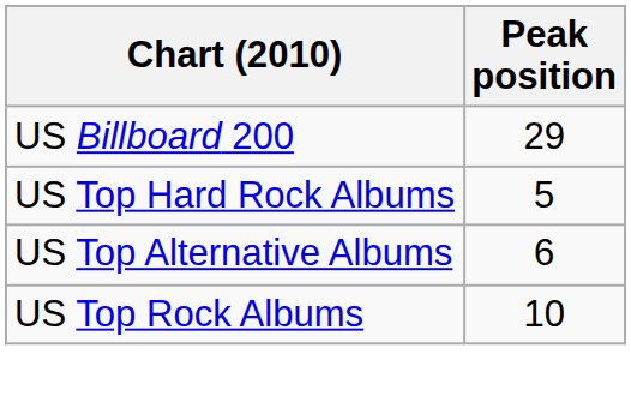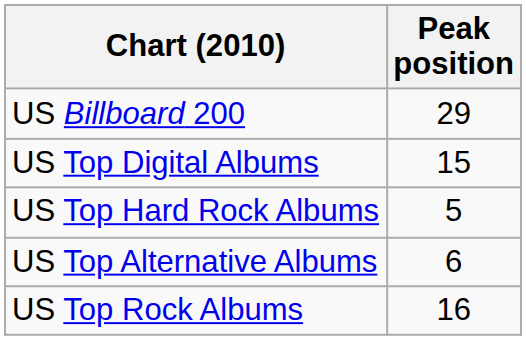+ row: US Top Digital Albums | 15
US Top Rock Albums | Peak position: 10 -> 16
